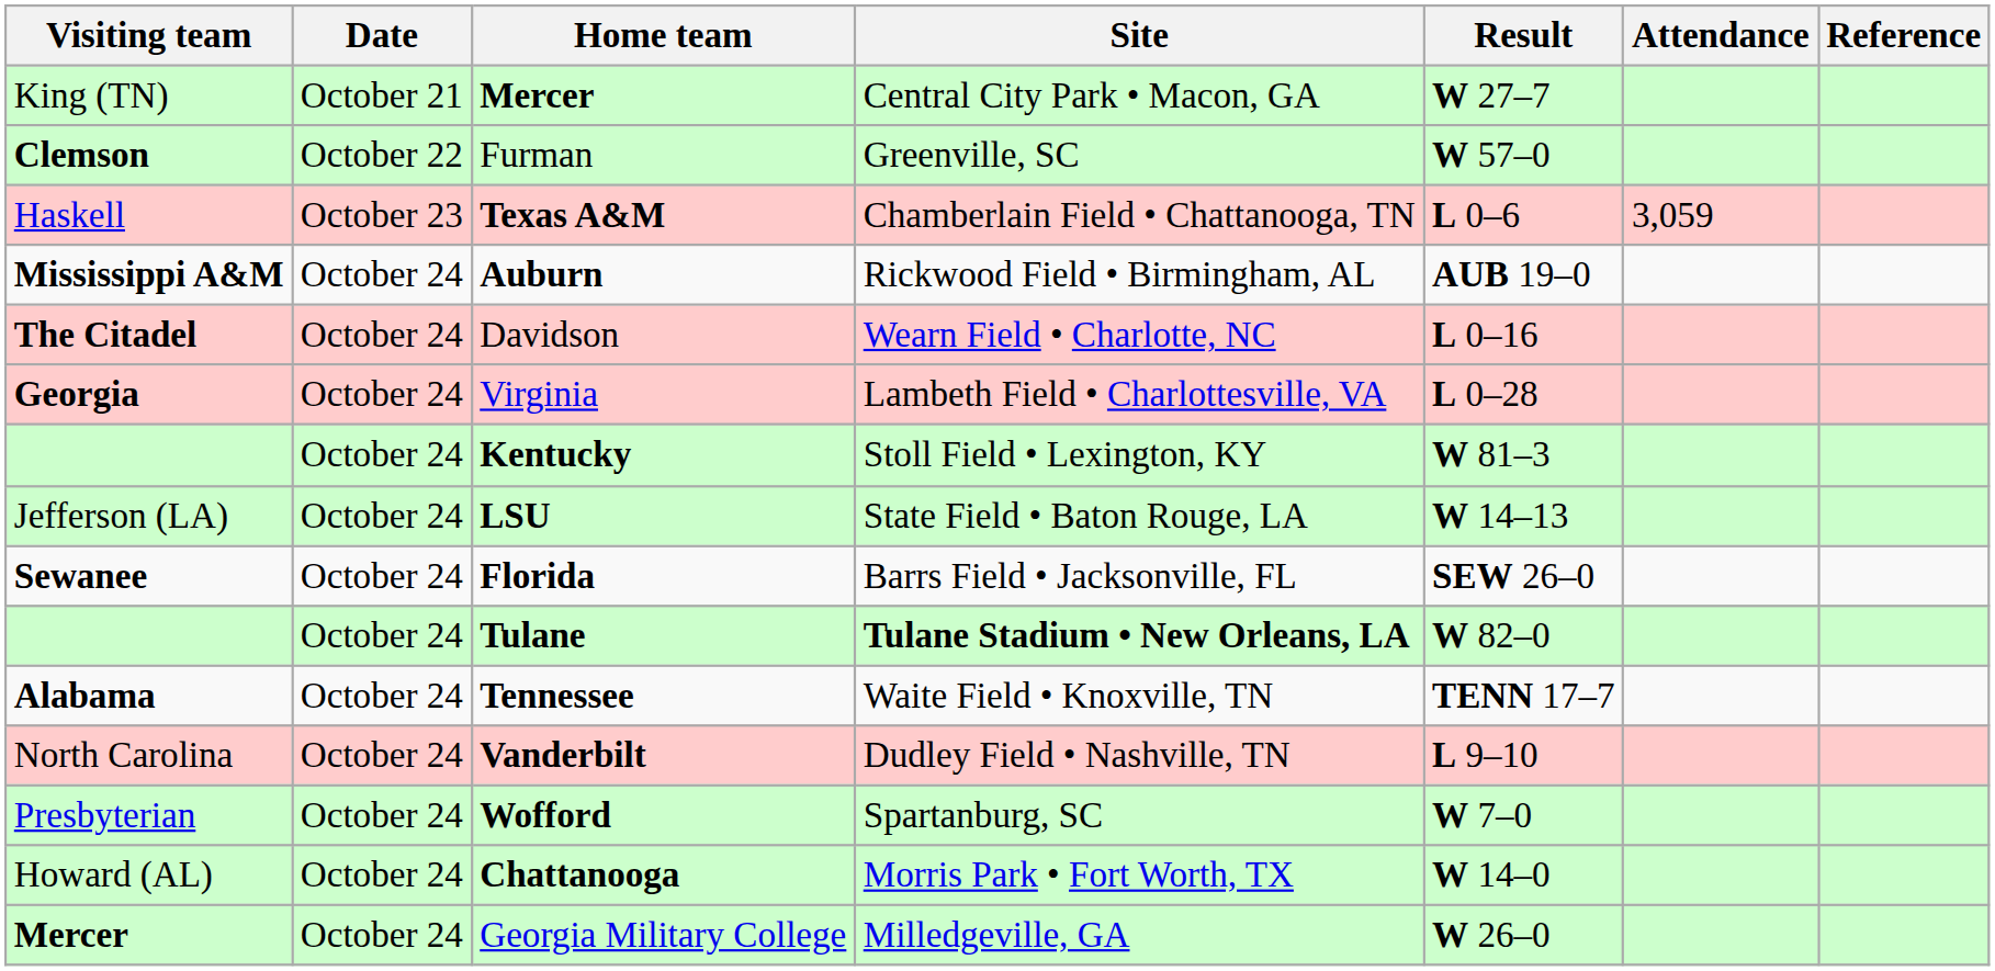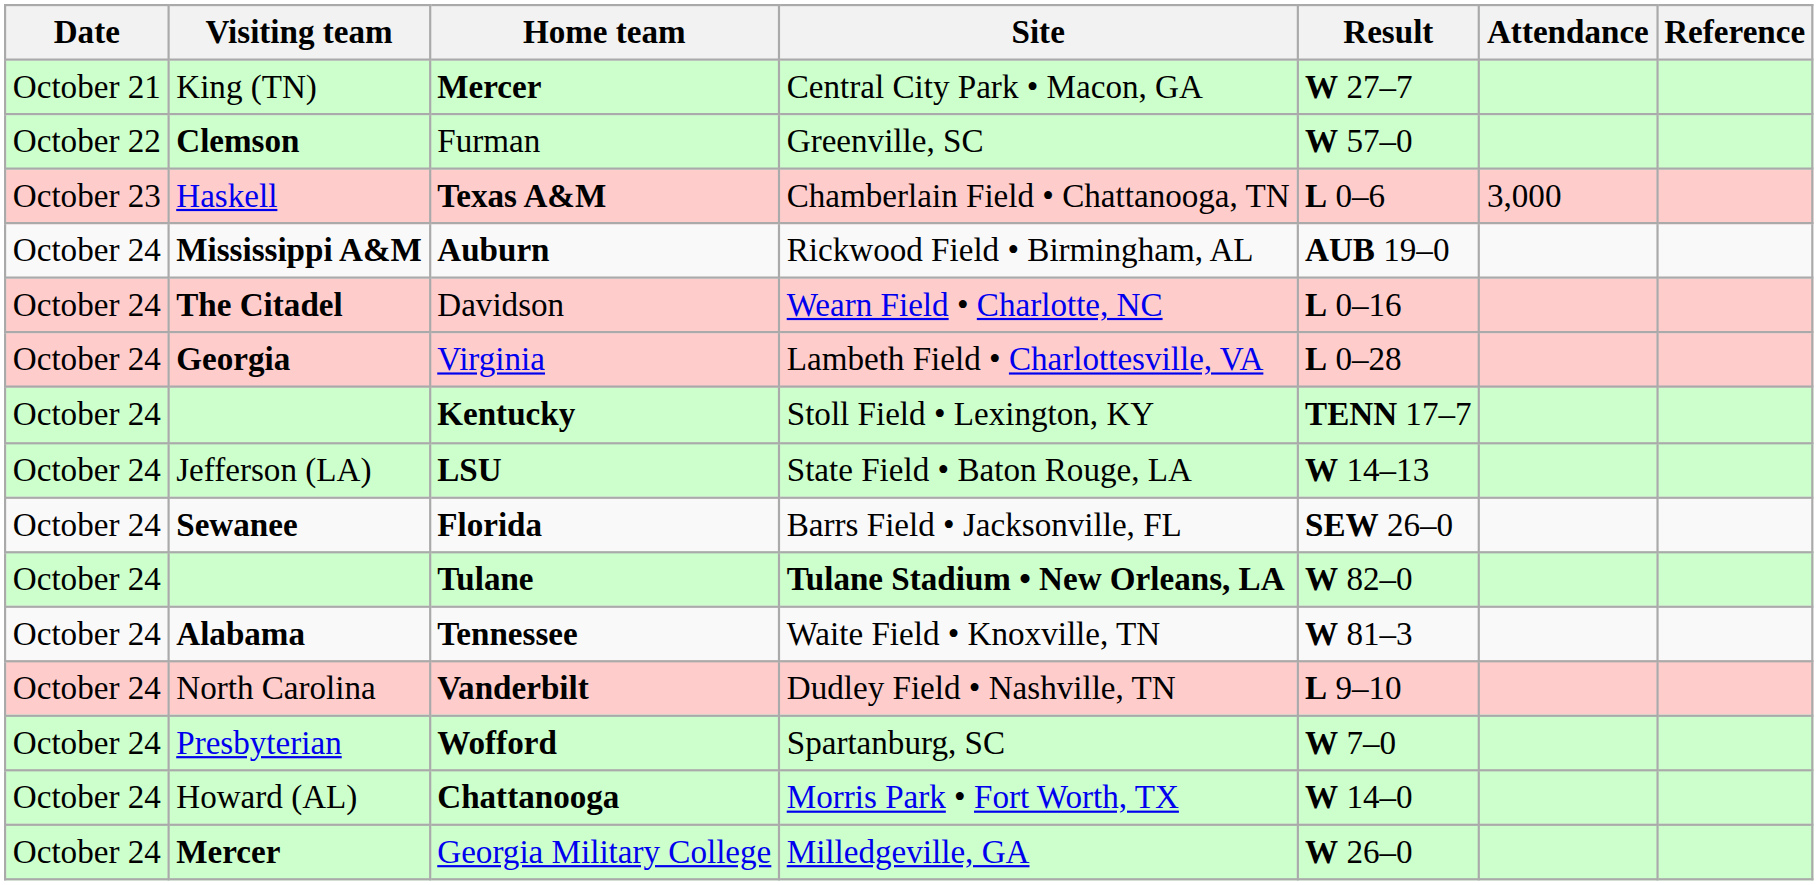columns swapped: Date <-> Visiting team
Texas A&M | Attendance: 3,059 -> 3,000
Kentucky | Result: W 81–3 -> TENN 17–7
Tennessee | Result: TENN 17–7 -> W 81–3
